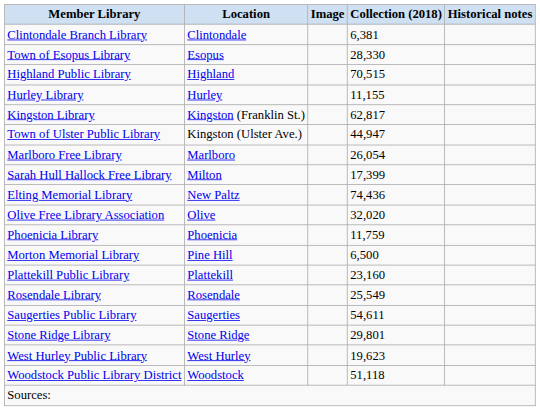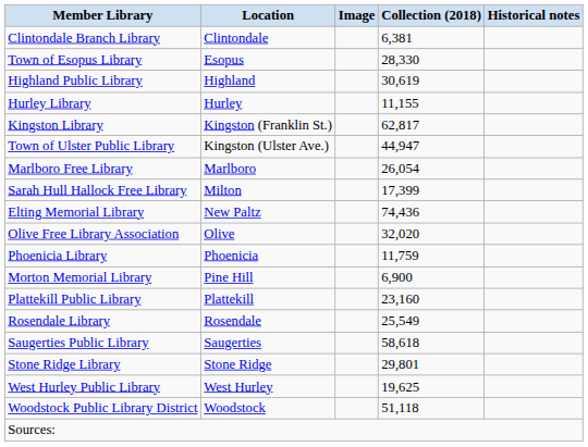Highland Public Library | Collection (2018): 70,515 -> 30,619
Morton Memorial Library | Collection (2018): 6,500 -> 6,900
Saugerties Public Library | Collection (2018): 54,611 -> 58,618
West Hurley Public Library | Collection (2018): 19,623 -> 19,625
